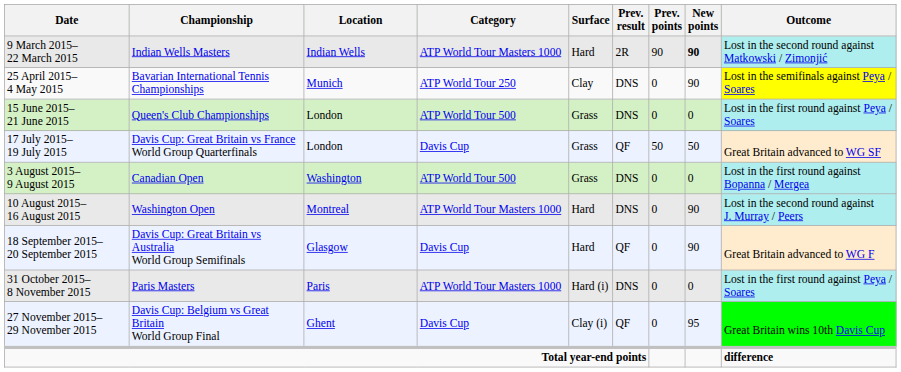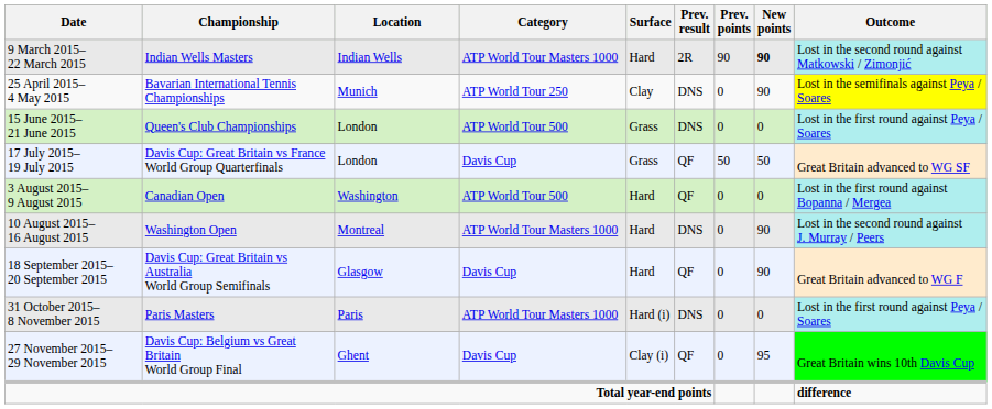3 August 2015– 9 August 2015 | Surface: Grass -> Hard
3 August 2015– 9 August 2015 | Prev. result: DNS -> QF
